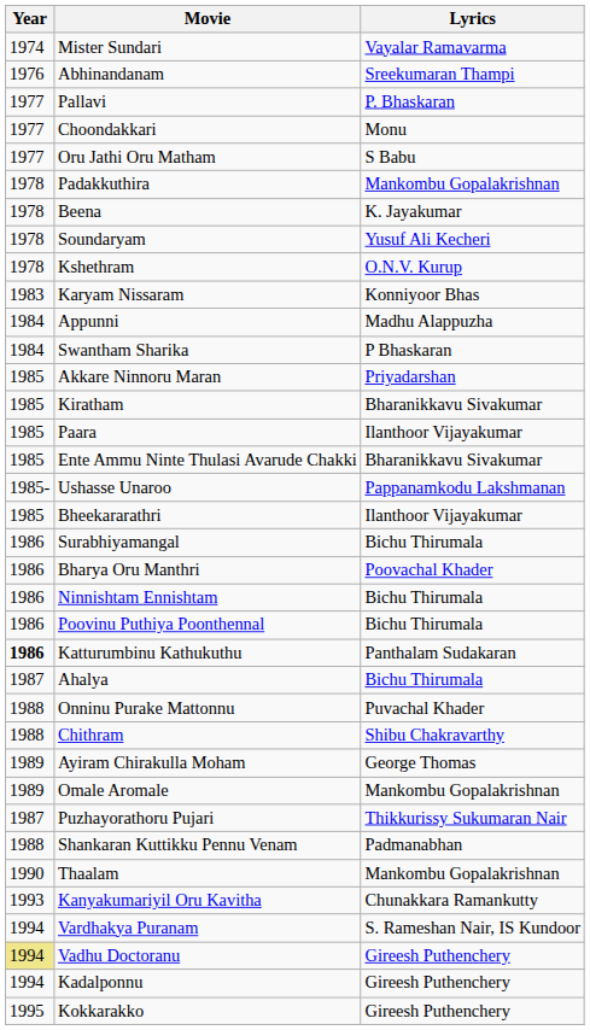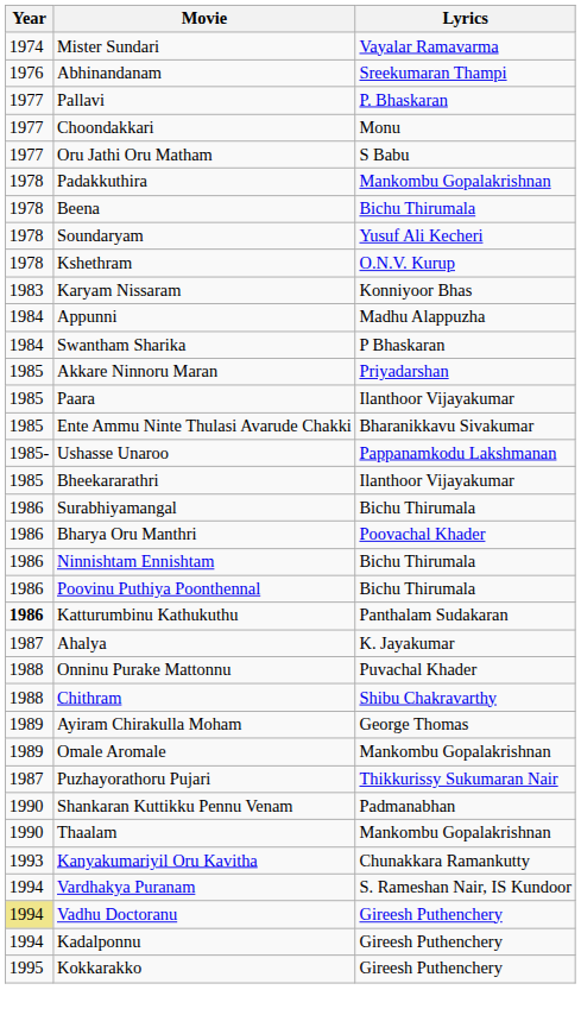Beena | Lyrics: K. Jayakumar -> Bichu Thirumala
- row: 1985 | Kiratham | Bharanikkavu Sivakumar
Ahalya | Lyrics: Bichu Thirumala -> K. Jayakumar
Shankaran Kuttikku Pennu Venam | Year: 1988 -> 1990
